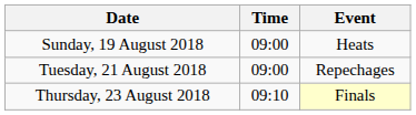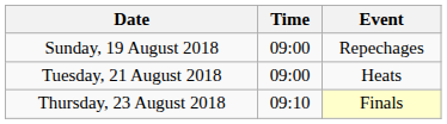Sunday, 19 August 2018 | Event: Heats -> Repechages
Tuesday, 21 August 2018 | Event: Repechages -> Heats
